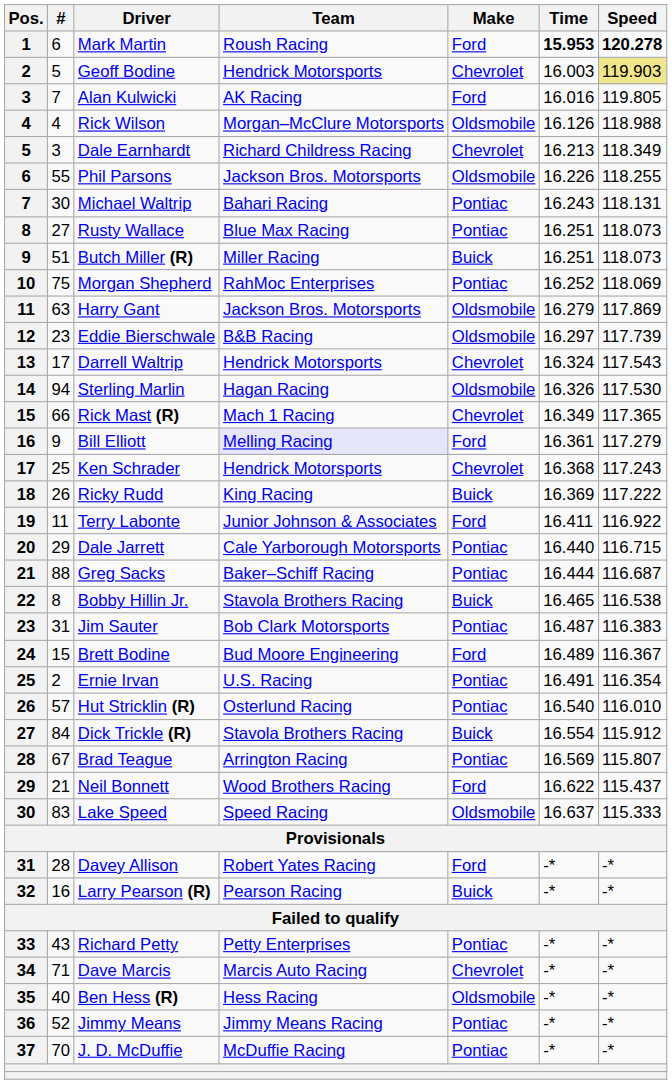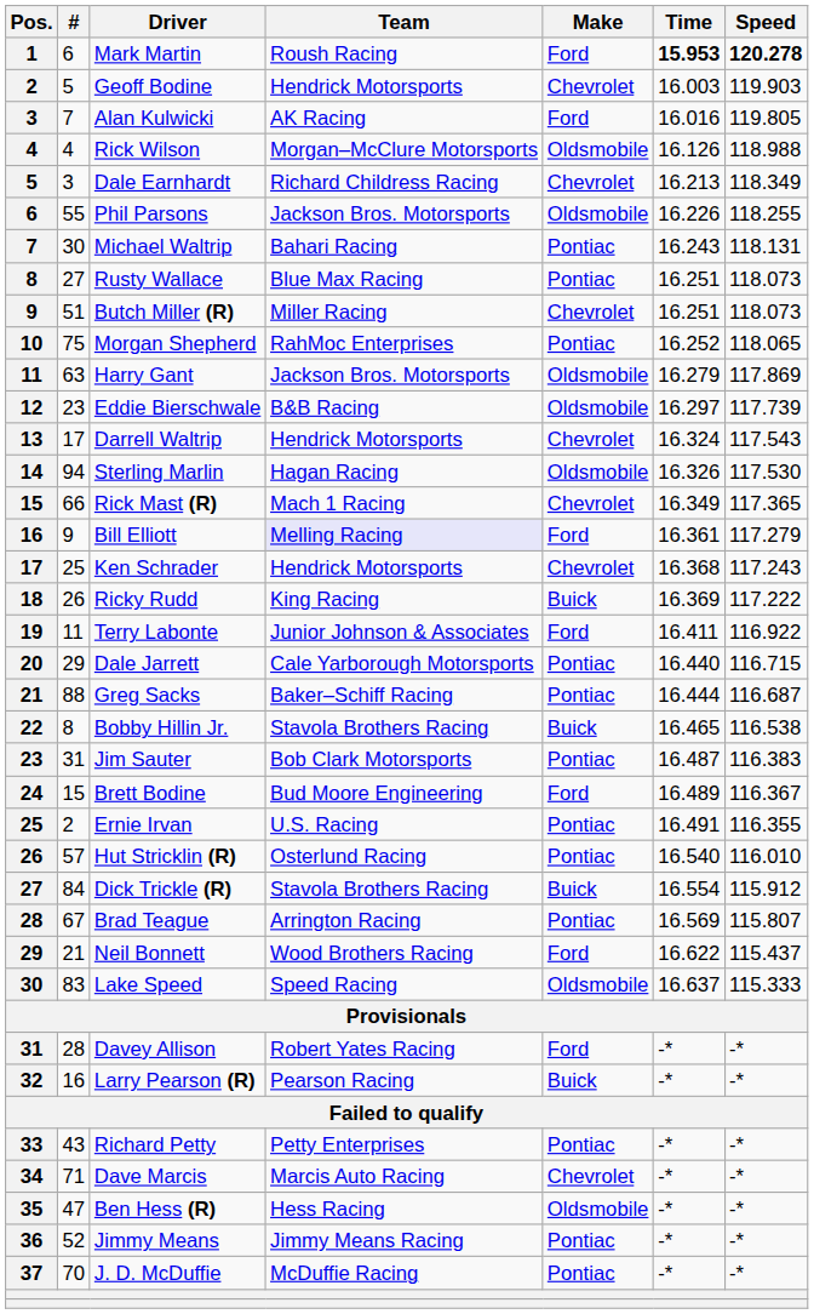Geoff Bodine | Speed: khaki background -> no background
Butch Miller (R) | Make: Buick -> Chevrolet
Morgan Shepherd | Speed: 118.069 -> 118.065
Ernie Irvan | Speed: 116.354 -> 116.355
Ben Hess (R) | #: 40 -> 47
